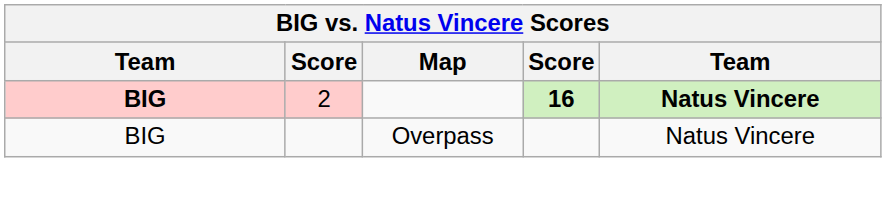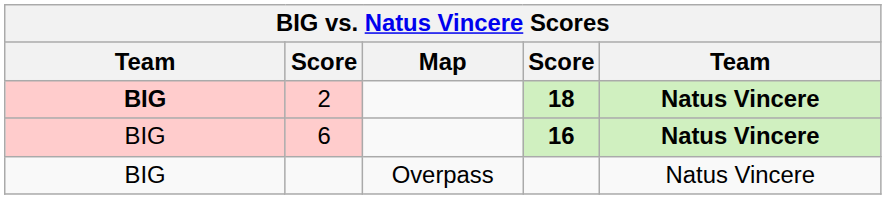2 | column 4: 16 -> 18
+ row: BIG | 6 | 16 | Natus Vincere
